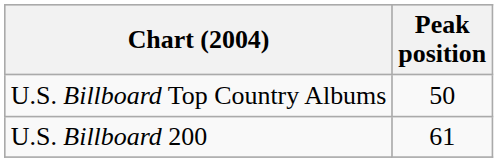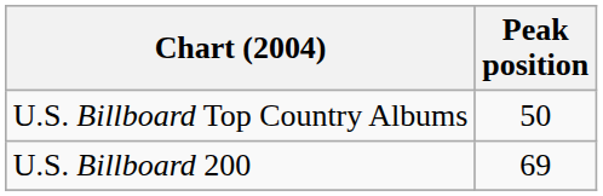U.S. Billboard 200 | Peak position: 61 -> 69
